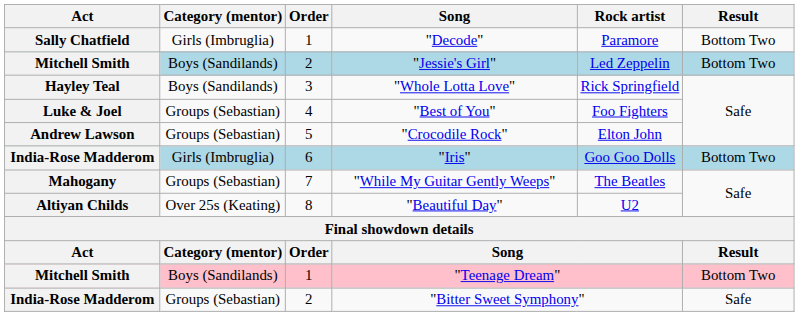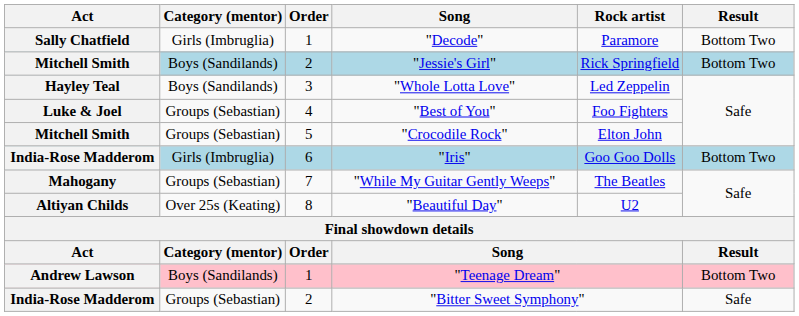"Jessie's Girl" | Rock artist: Led Zeppelin -> Rick Springfield
"Whole Lotta Love" | Rock artist: Rick Springfield -> Led Zeppelin
"Crocodile Rock" | Act: Andrew Lawson -> Mitchell Smith
"Teenage Dream" | Act: Mitchell Smith -> Andrew Lawson
